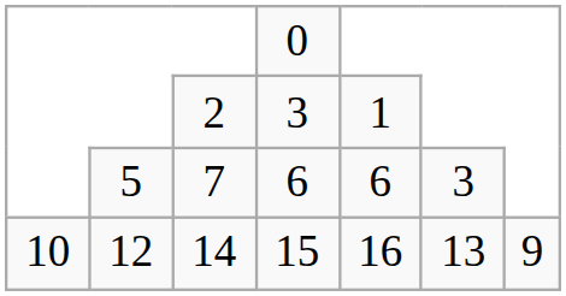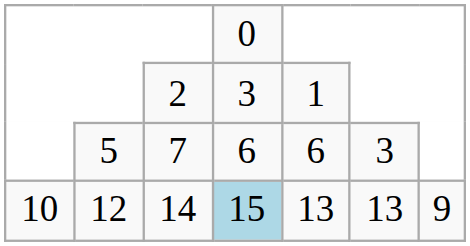12 | column 4: no background -> lightblue background
12 | column 5: 16 -> 13
